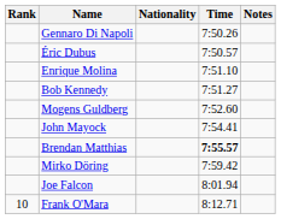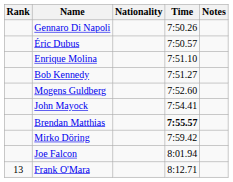Frank O'Mara | Rank: 10 -> 13
